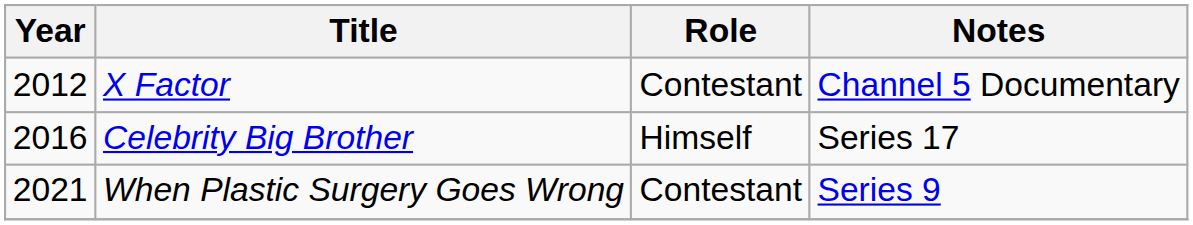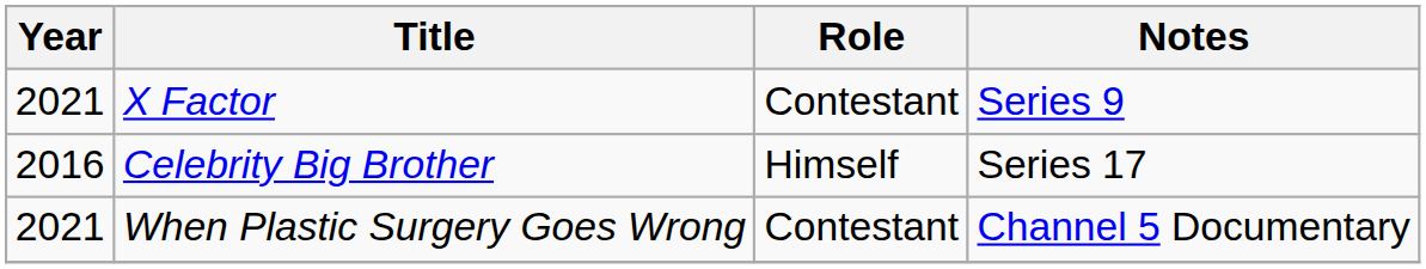X Factor | Year: 2012 -> 2021
X Factor | Notes: Channel 5 Documentary -> Series 9
When Plastic Surgery Goes Wrong | Notes: Series 9 -> Channel 5 Documentary
